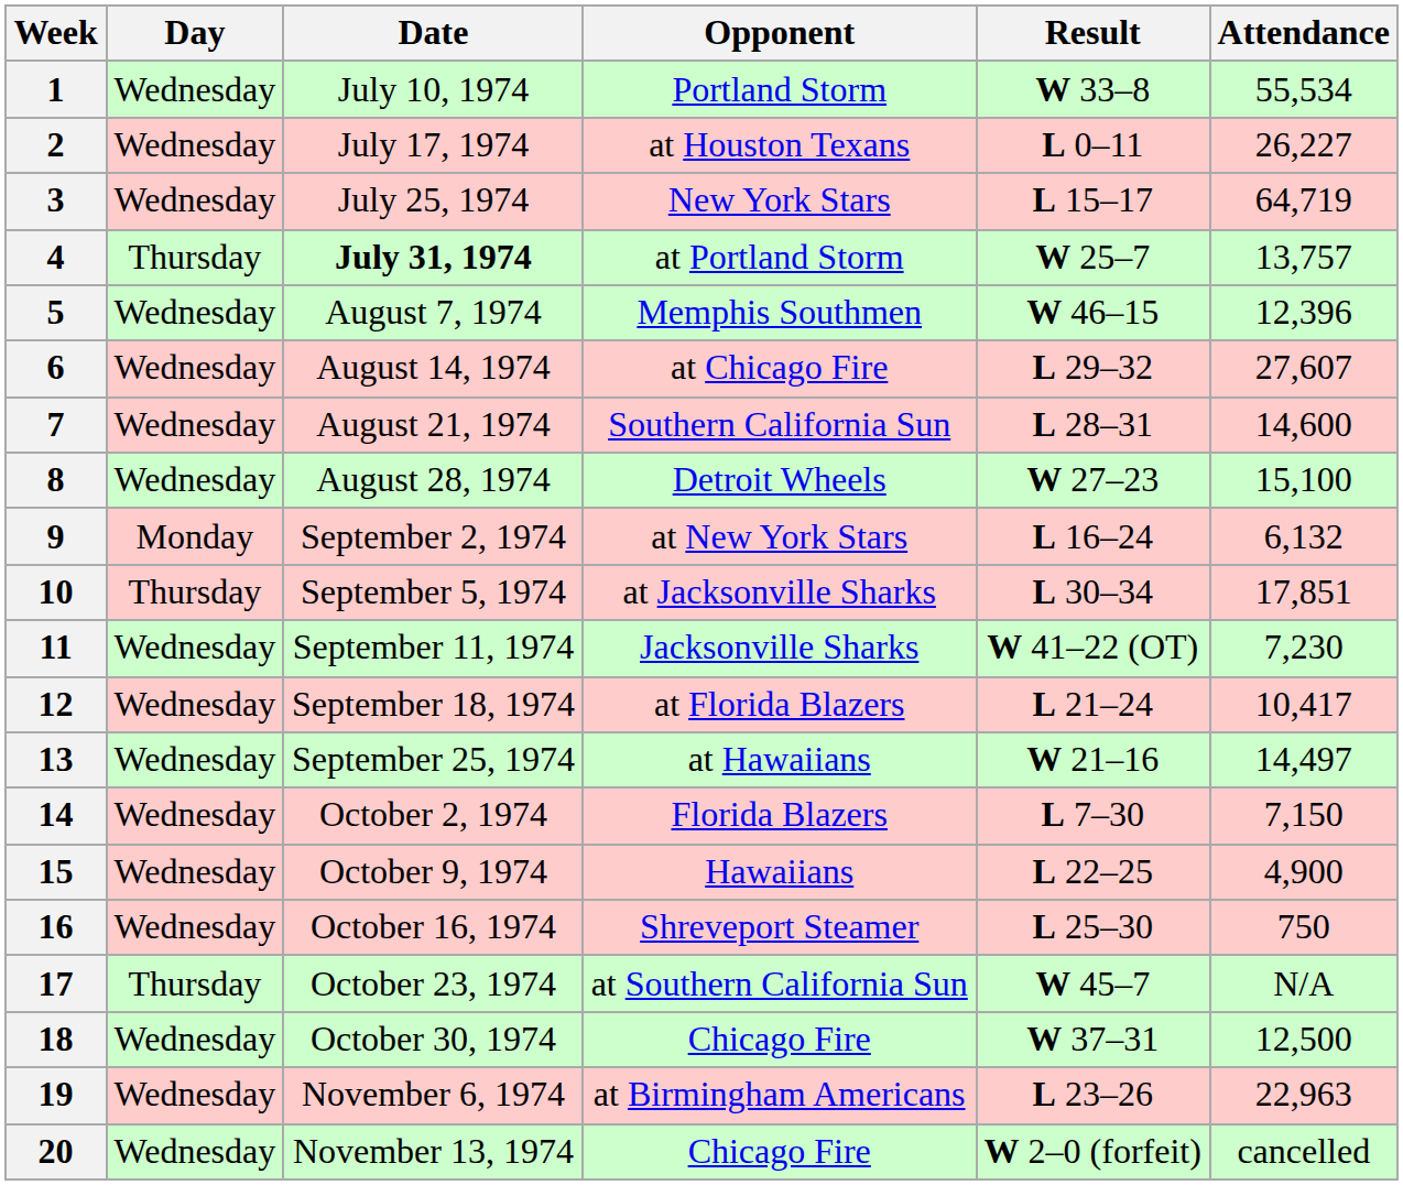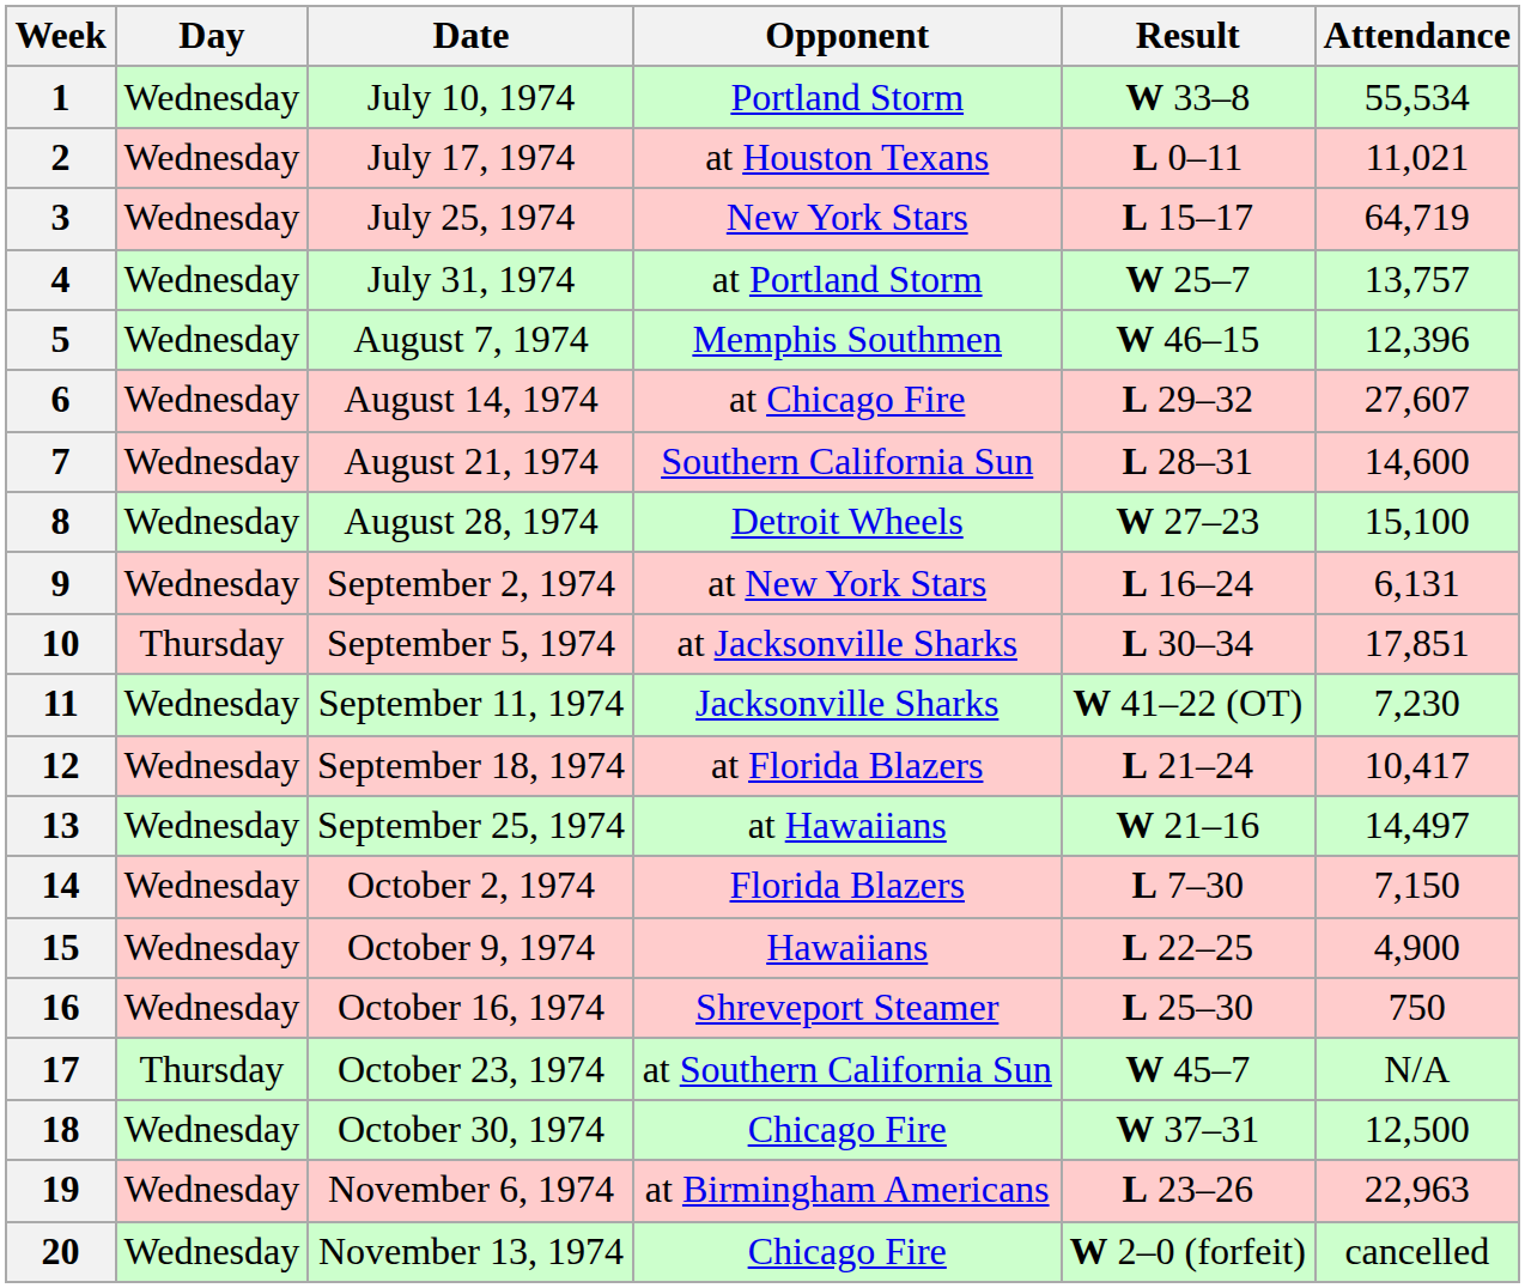2 | Attendance: 26,227 -> 11,021
4 | Day: Thursday -> Wednesday
4 | Date: bold -> normal
9 | Day: Monday -> Wednesday
9 | Attendance: 6,132 -> 6,131
